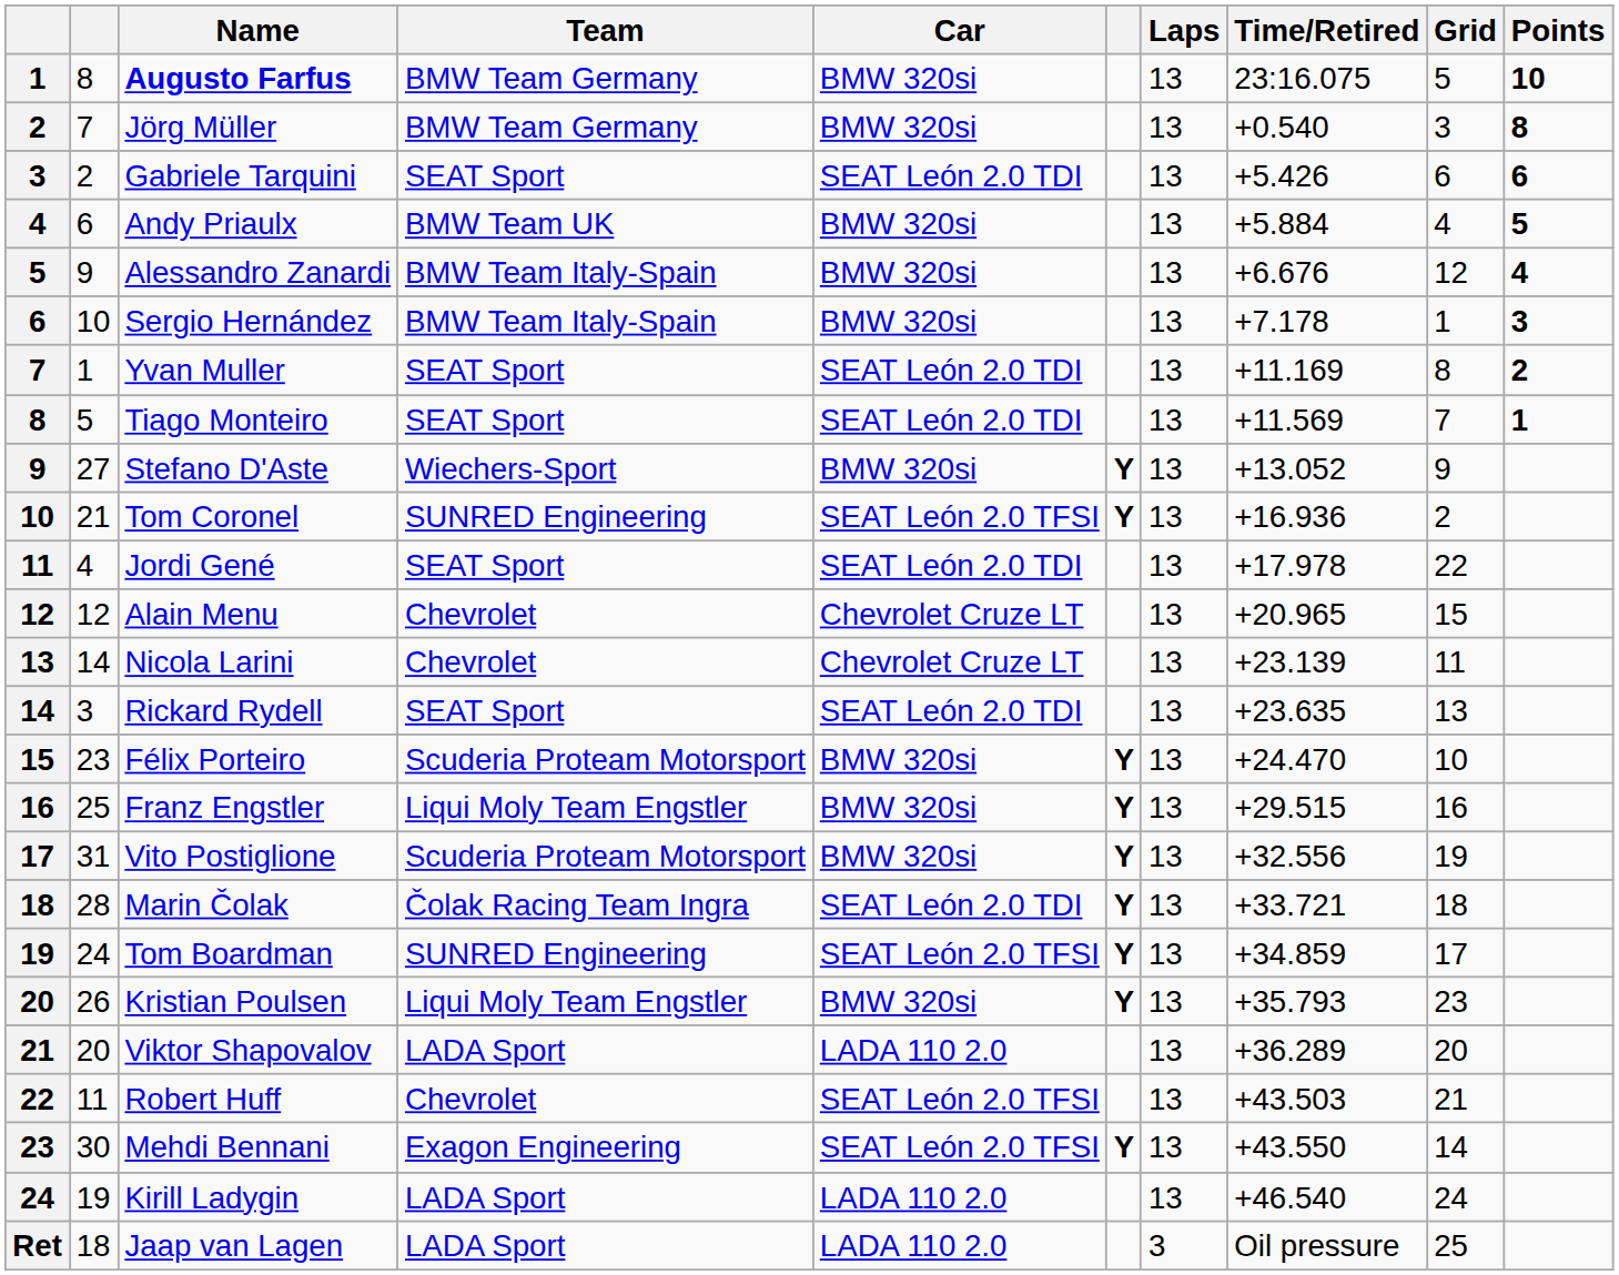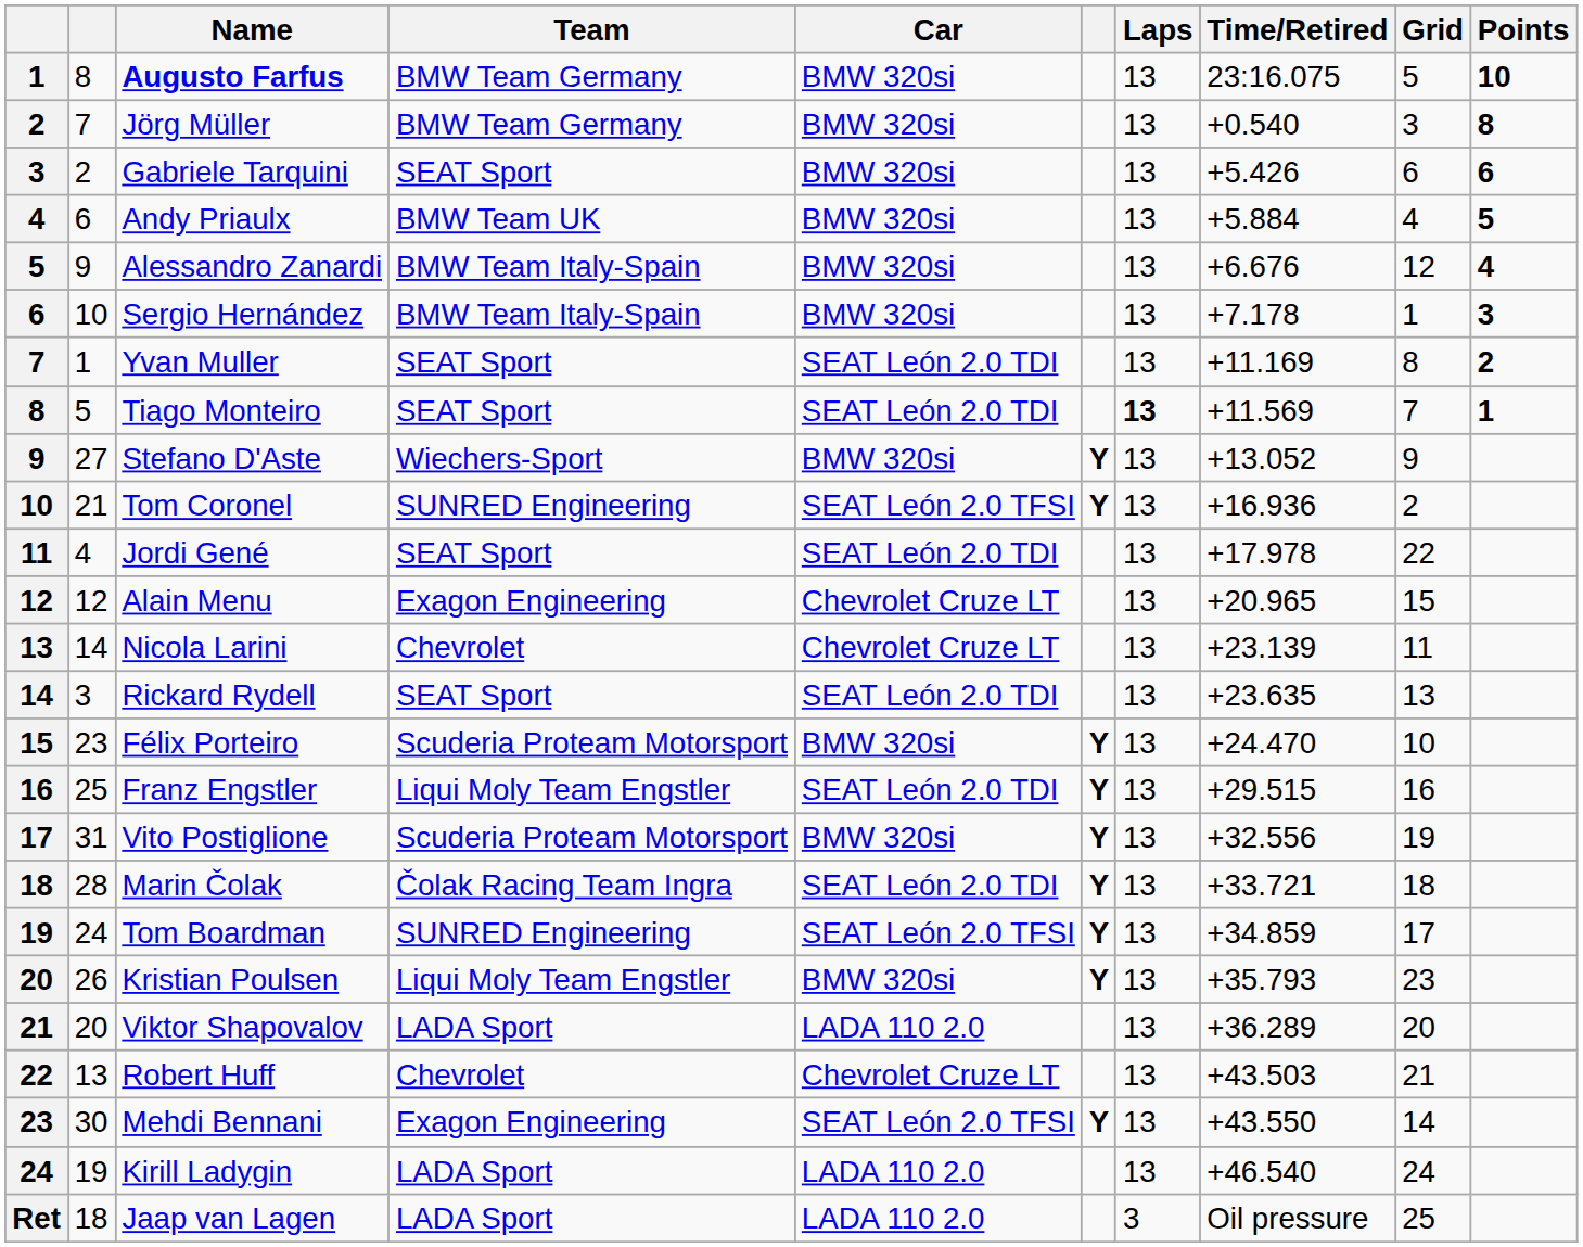Gabriele Tarquini | Car: SEAT León 2.0 TDI -> BMW 320si
Tiago Monteiro | Laps: normal -> bold
Alain Menu | Team: Chevrolet -> Exagon Engineering
Franz Engstler | Car: BMW 320si -> SEAT León 2.0 TDI
Robert Huff | column 2: 11 -> 13
Robert Huff | Car: SEAT León 2.0 TFSI -> Chevrolet Cruze LT
